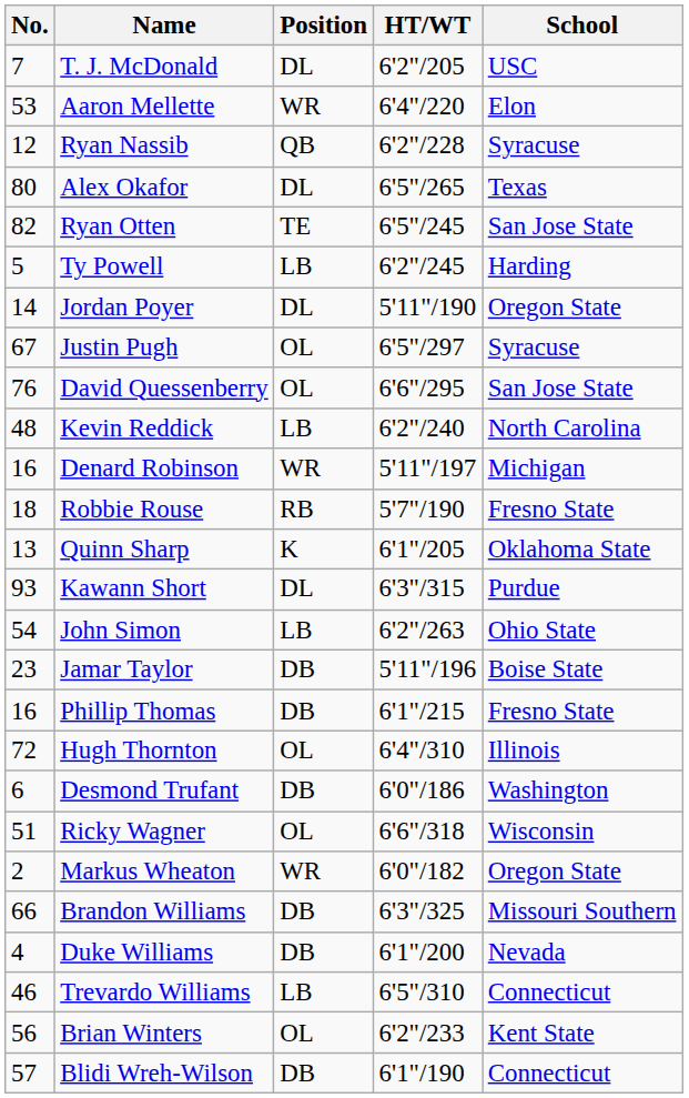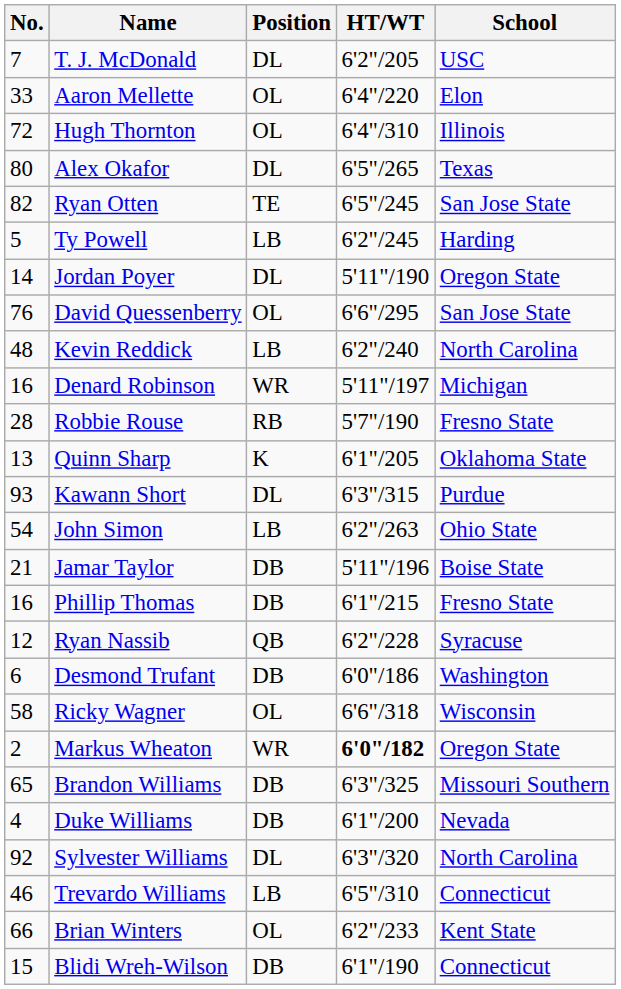Aaron Mellette | No.: 53 -> 33
Aaron Mellette | Position: WR -> OL
rows swapped: Ryan Nassib <-> Hugh Thornton
- row: 67 | Justin Pugh | OL | 6'5"/297 | Syracuse
Robbie Rouse | No.: 18 -> 28
Jamar Taylor | No.: 23 -> 21
Ricky Wagner | No.: 51 -> 58
Markus Wheaton | HT/WT: normal -> bold
Brandon Williams | No.: 66 -> 65
+ row: 92 | Sylvester Williams | DL | 6'3"/320 | North Carolina
Brian Winters | No.: 56 -> 66
Blidi Wreh-Wilson | No.: 57 -> 15
